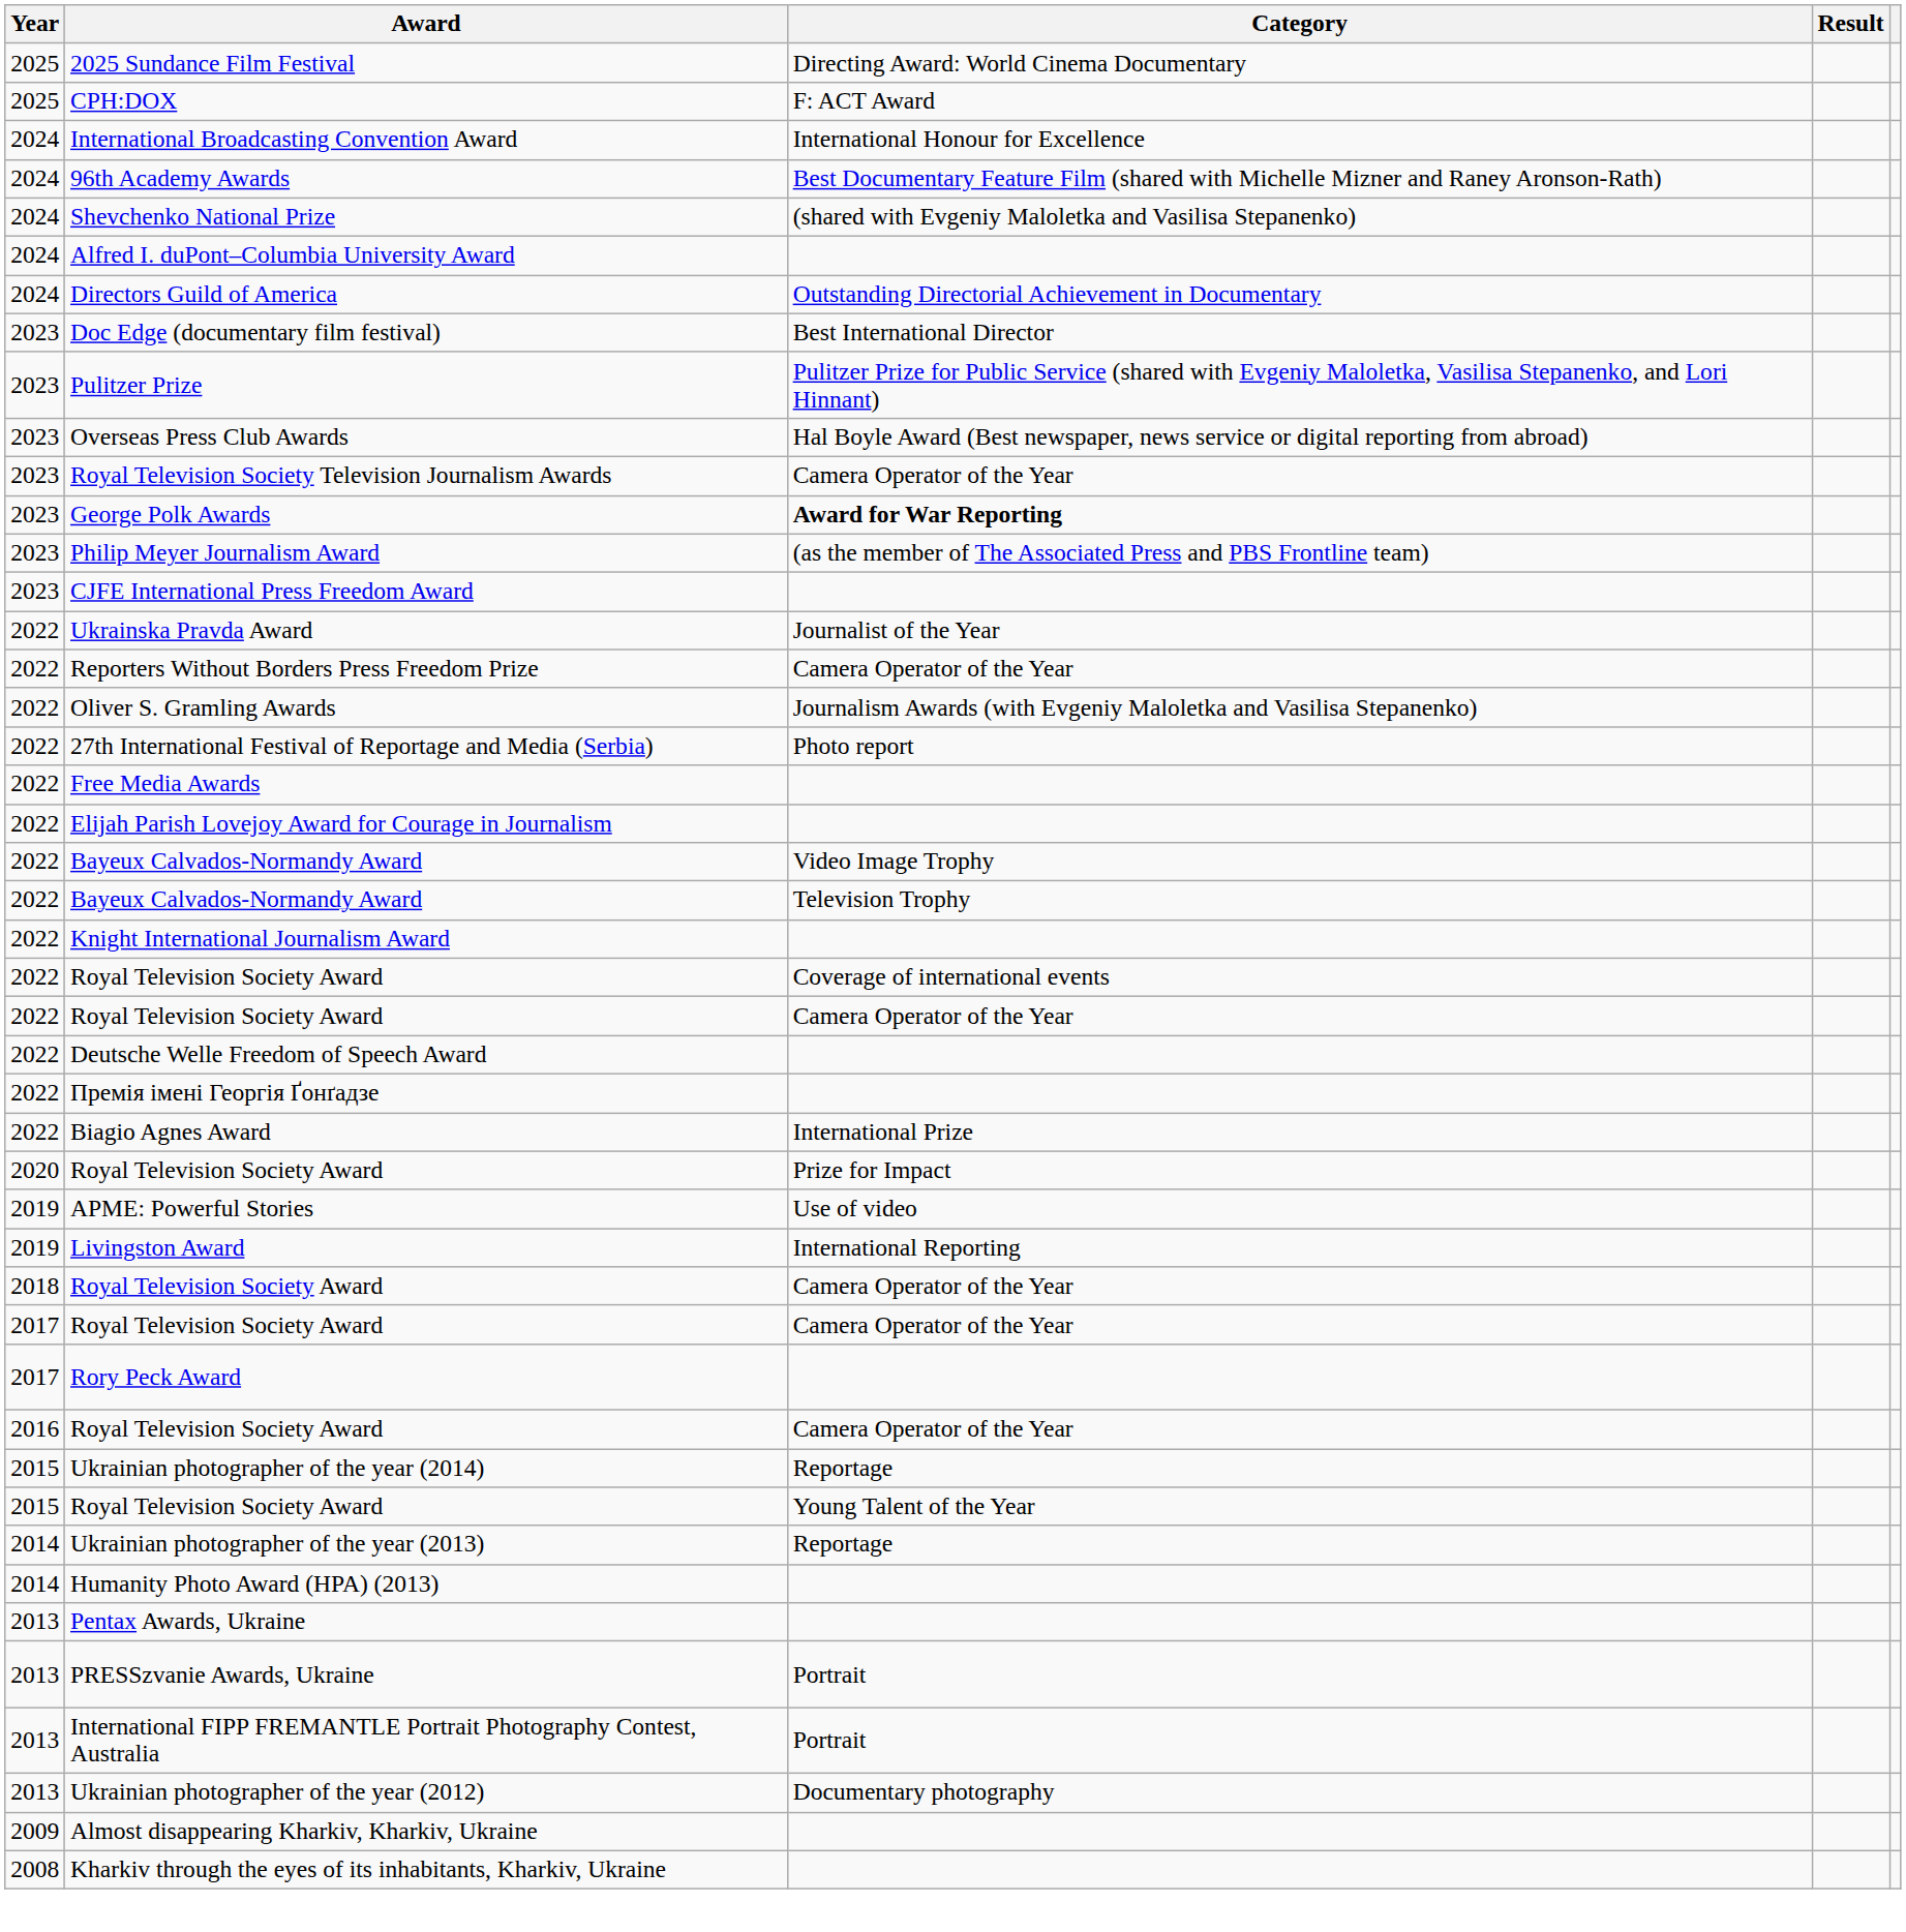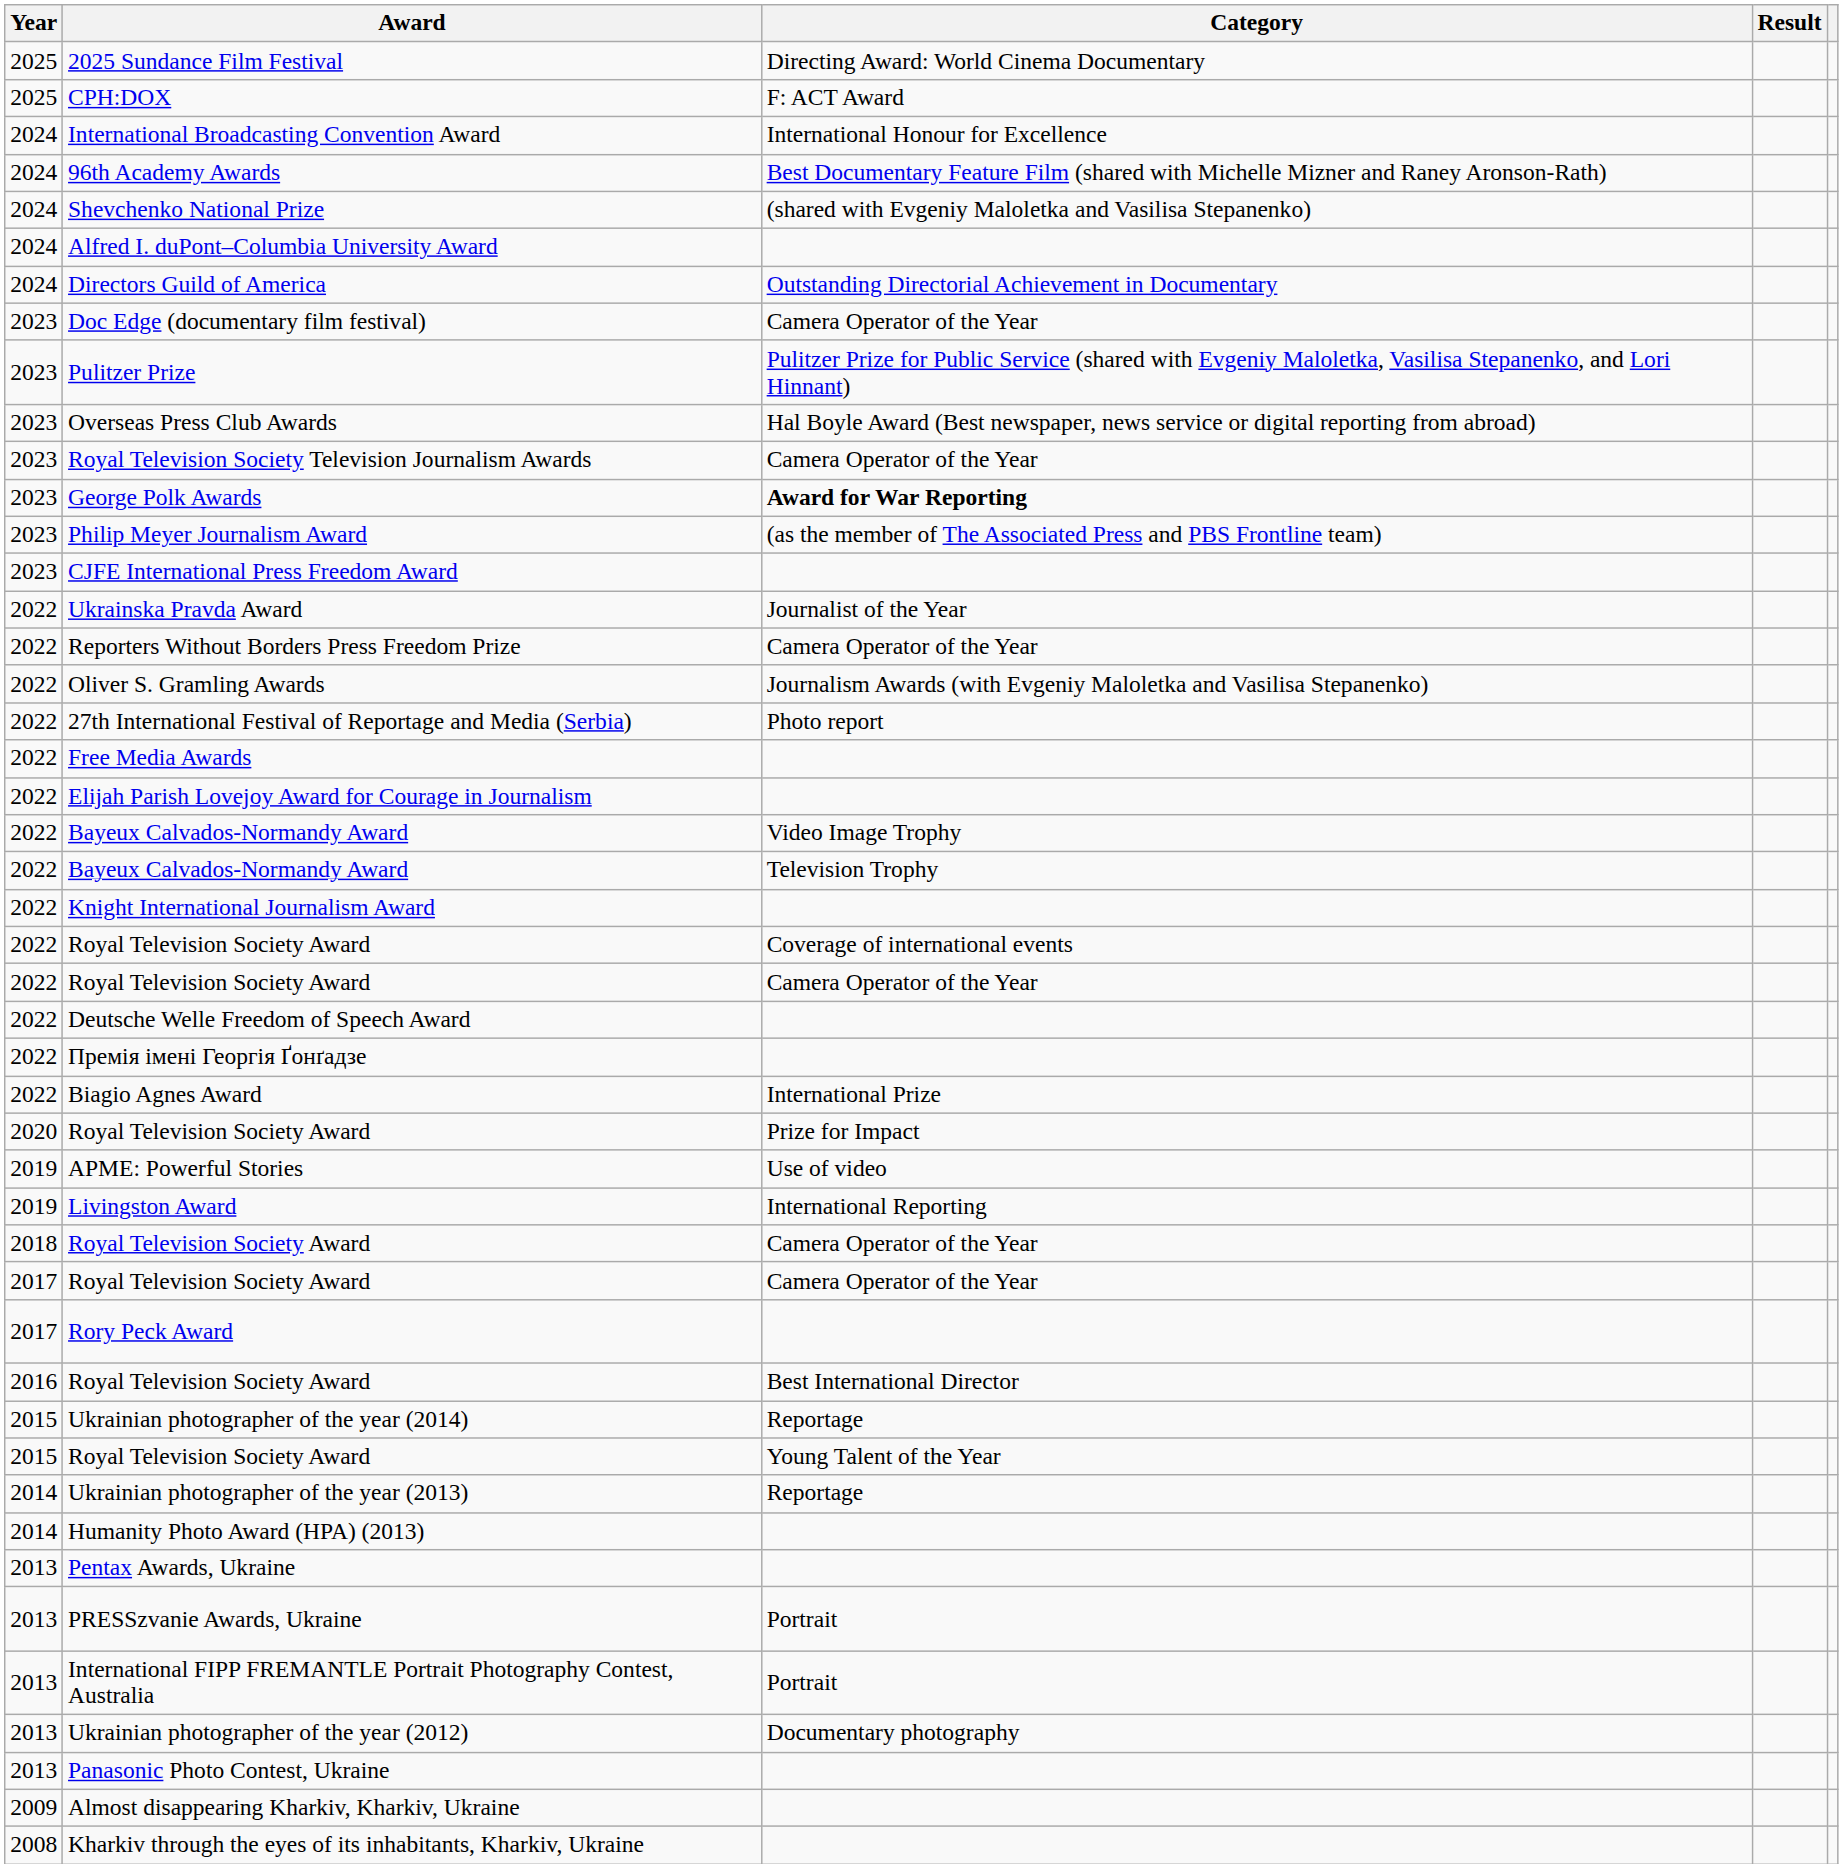Doc Edge (documentary film festival) | Category: Best International Director -> Camera Operator of the Year
2016 / Royal Television Society Award | Category: Camera Operator of the Year -> Best International Director
+ row: 2013 | Panasonic Photo Contest, Ukraine
